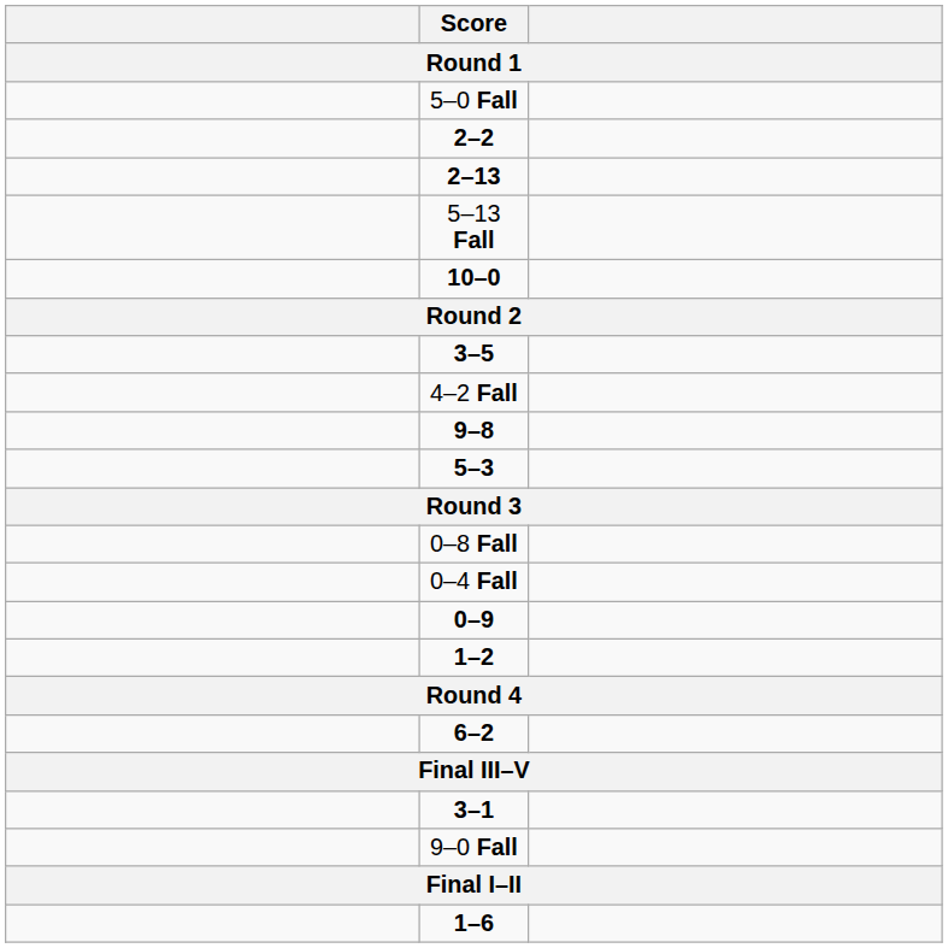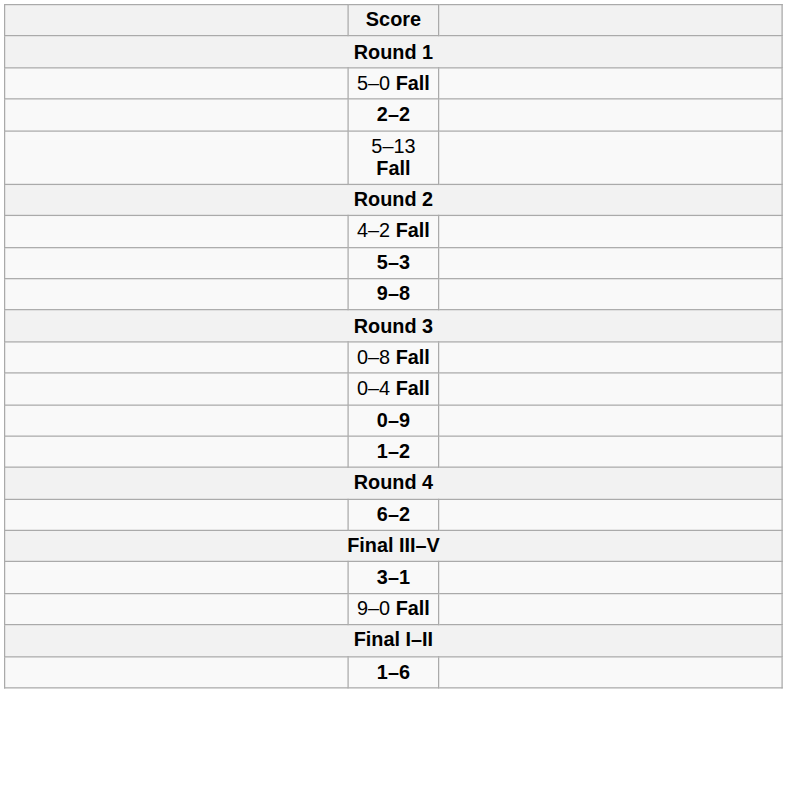- row: 2–13
- row: 10–0
- row: 3–5
rows swapped: 9–8 <-> 5–3
